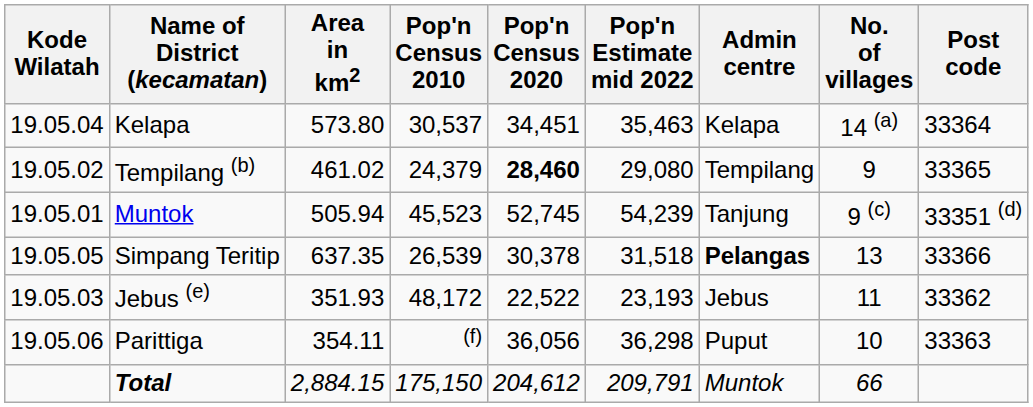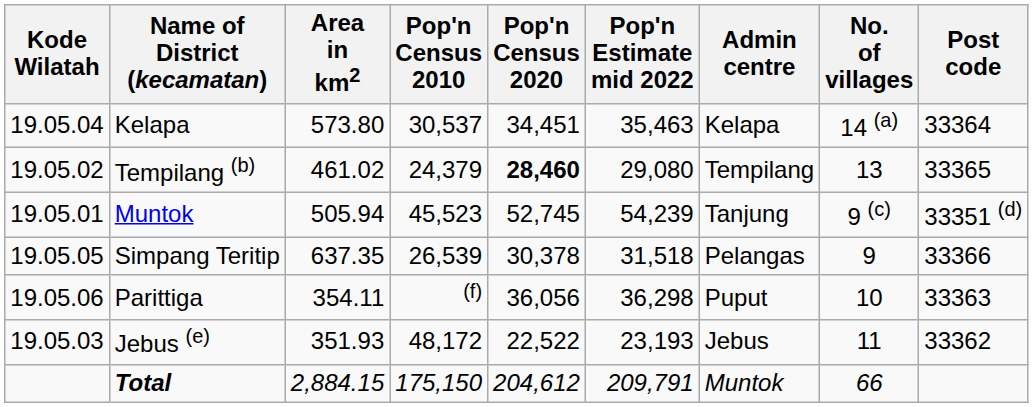Tempilang (b) | No. of villages: 9 -> 13
Simpang Teritip | Admin centre: bold -> normal
Simpang Teritip | No. of villages: 13 -> 9
rows swapped: Jebus (e) <-> Parittiga
